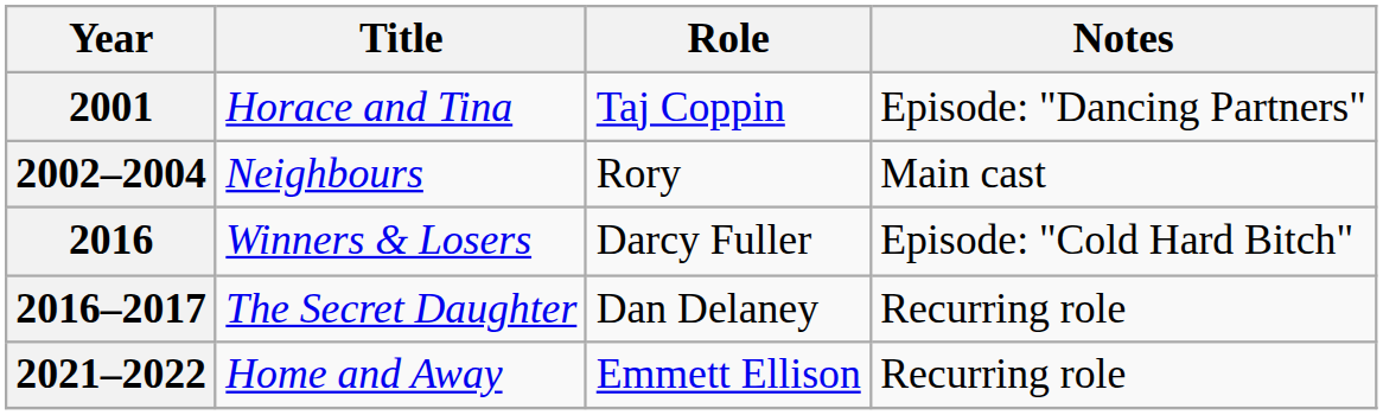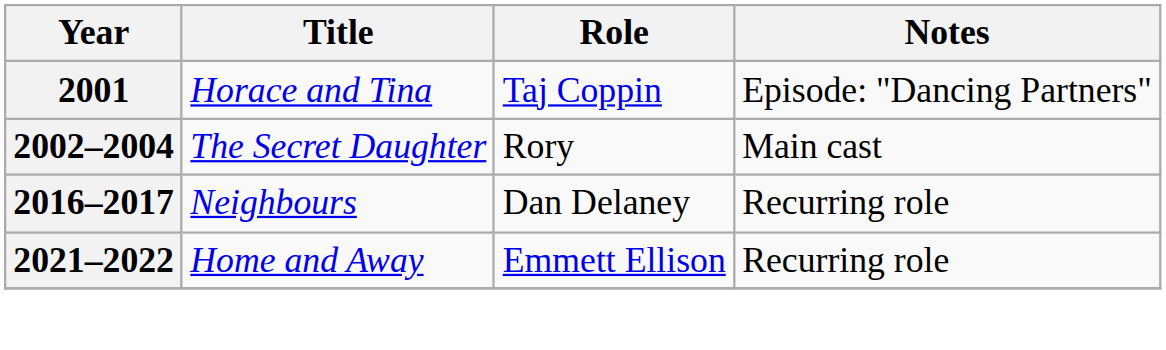2002–2004 | Title: Neighbours -> The Secret Daughter
- row: 2016 | Winners & Losers | Darcy Fuller | Episode: "Cold Hard Bitch"
2016–2017 | Title: The Secret Daughter -> Neighbours
